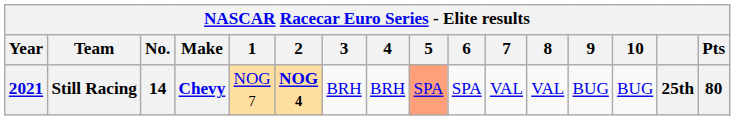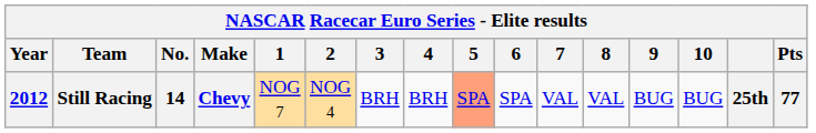Still Racing | Year: 2021 -> 2012
Still Racing | 2: bold -> normal
Still Racing | Pts: 80 -> 77
